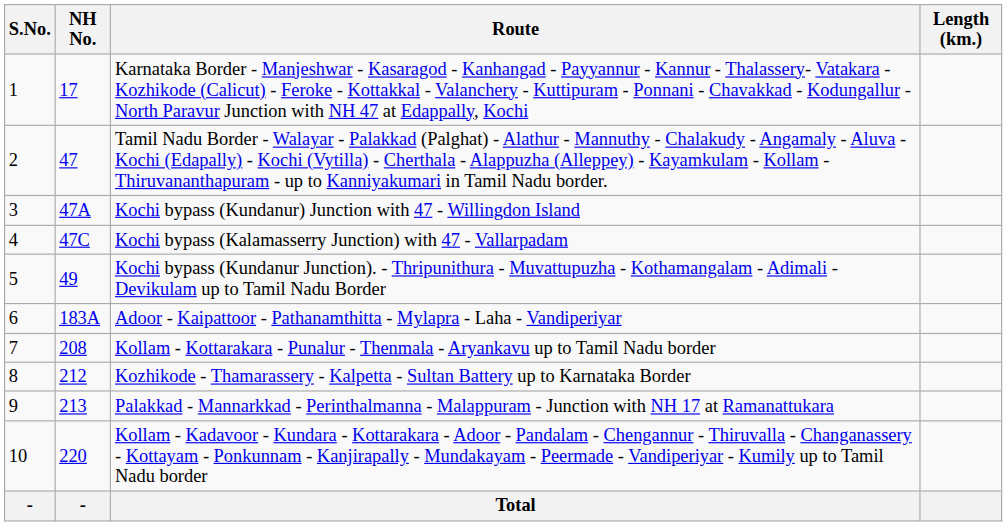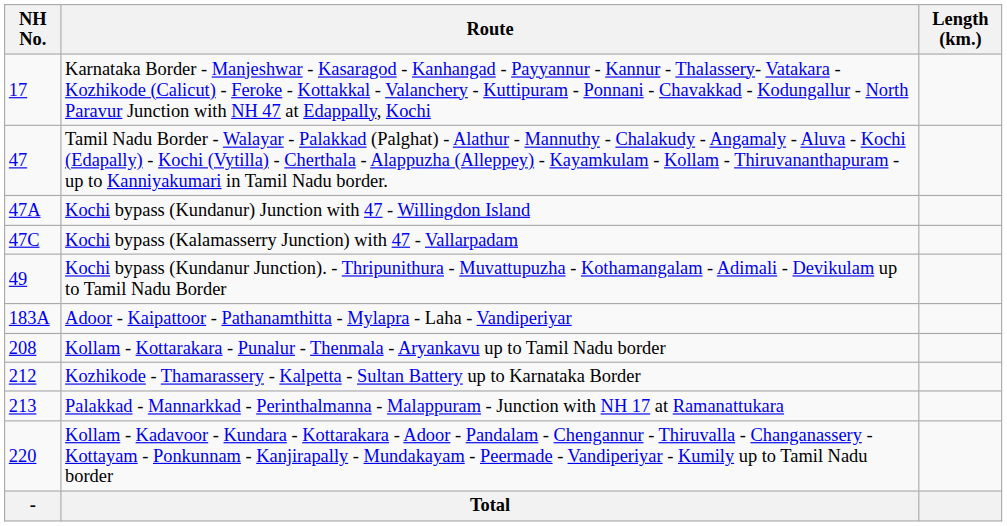- column: S.No. | 1 | 2 | 3 | 4 | 5 | 6 | 7 | 8 | 9 | 10 | -
